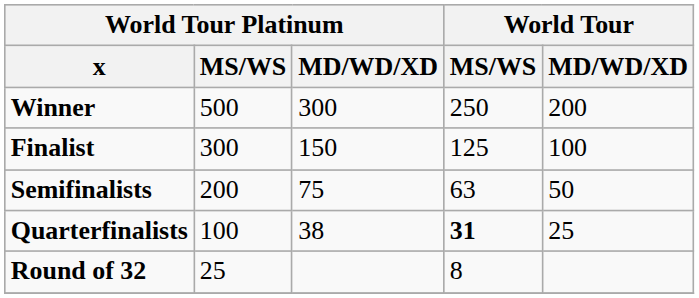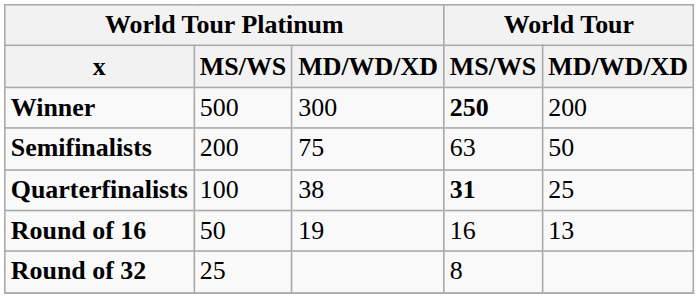Winner | World Tour / MS/WS: normal -> bold
- row: Finalist | 300 | 150 | 125 | 100
+ row: Round of 16 | 50 | 19 | 16 | 13
